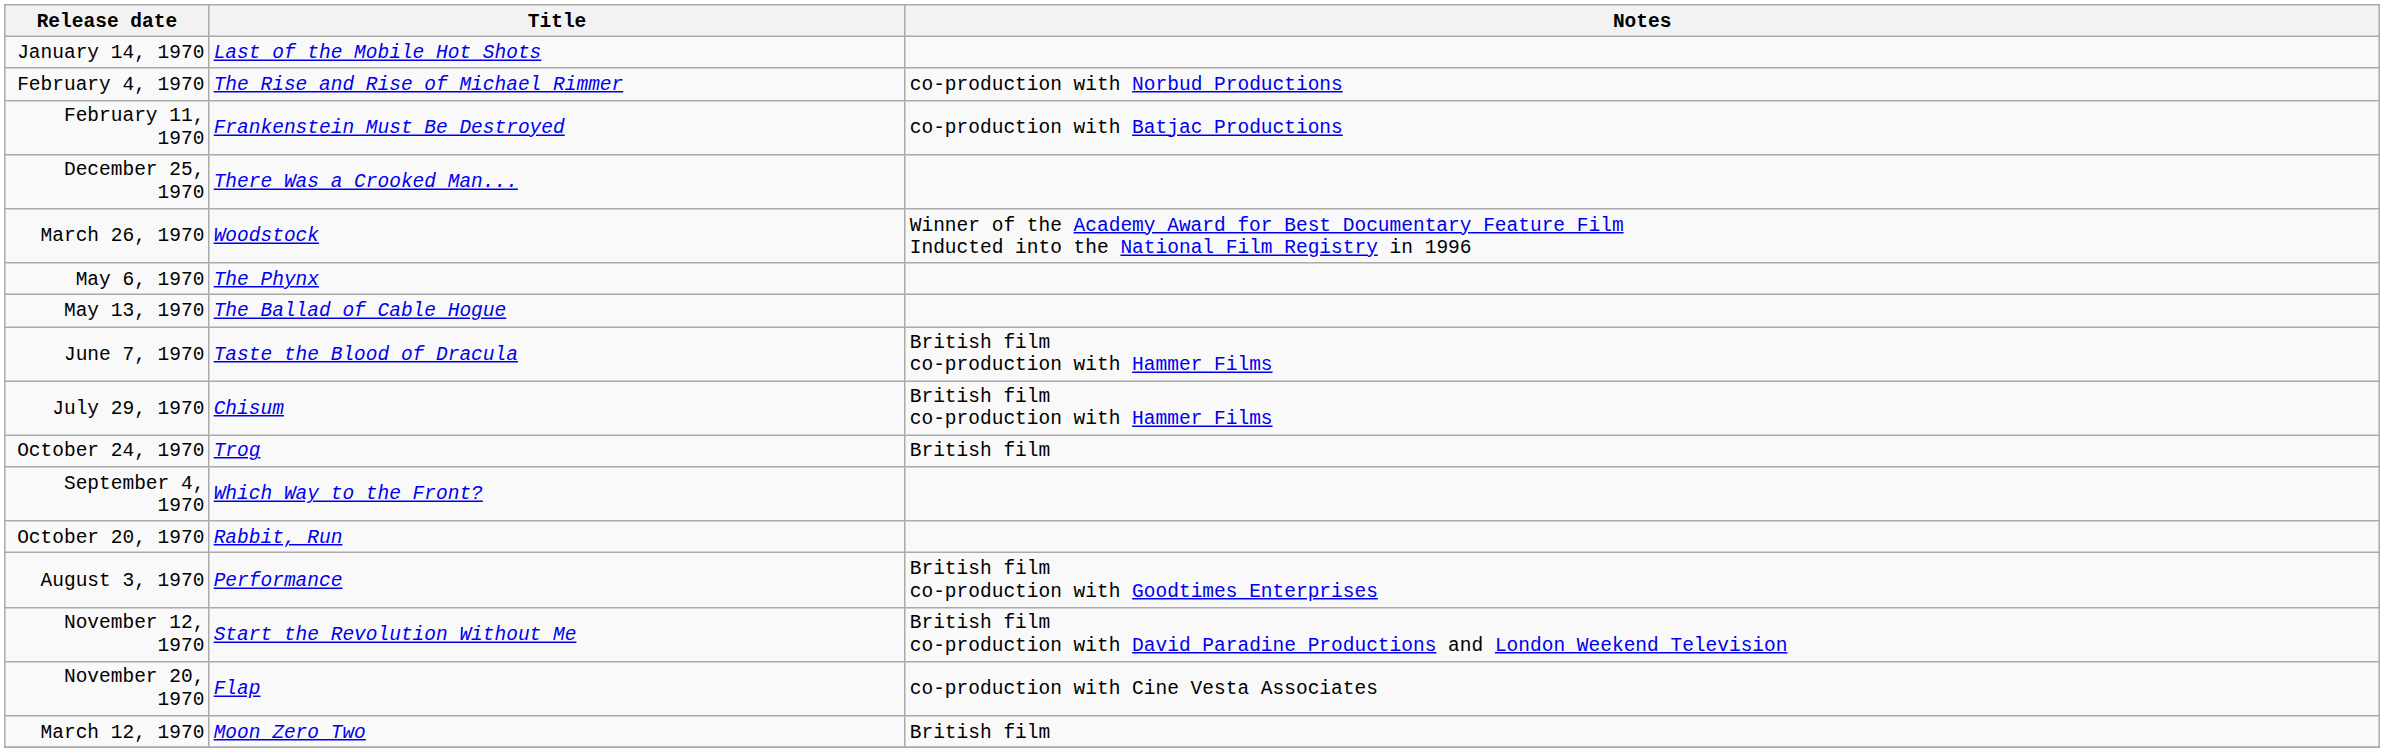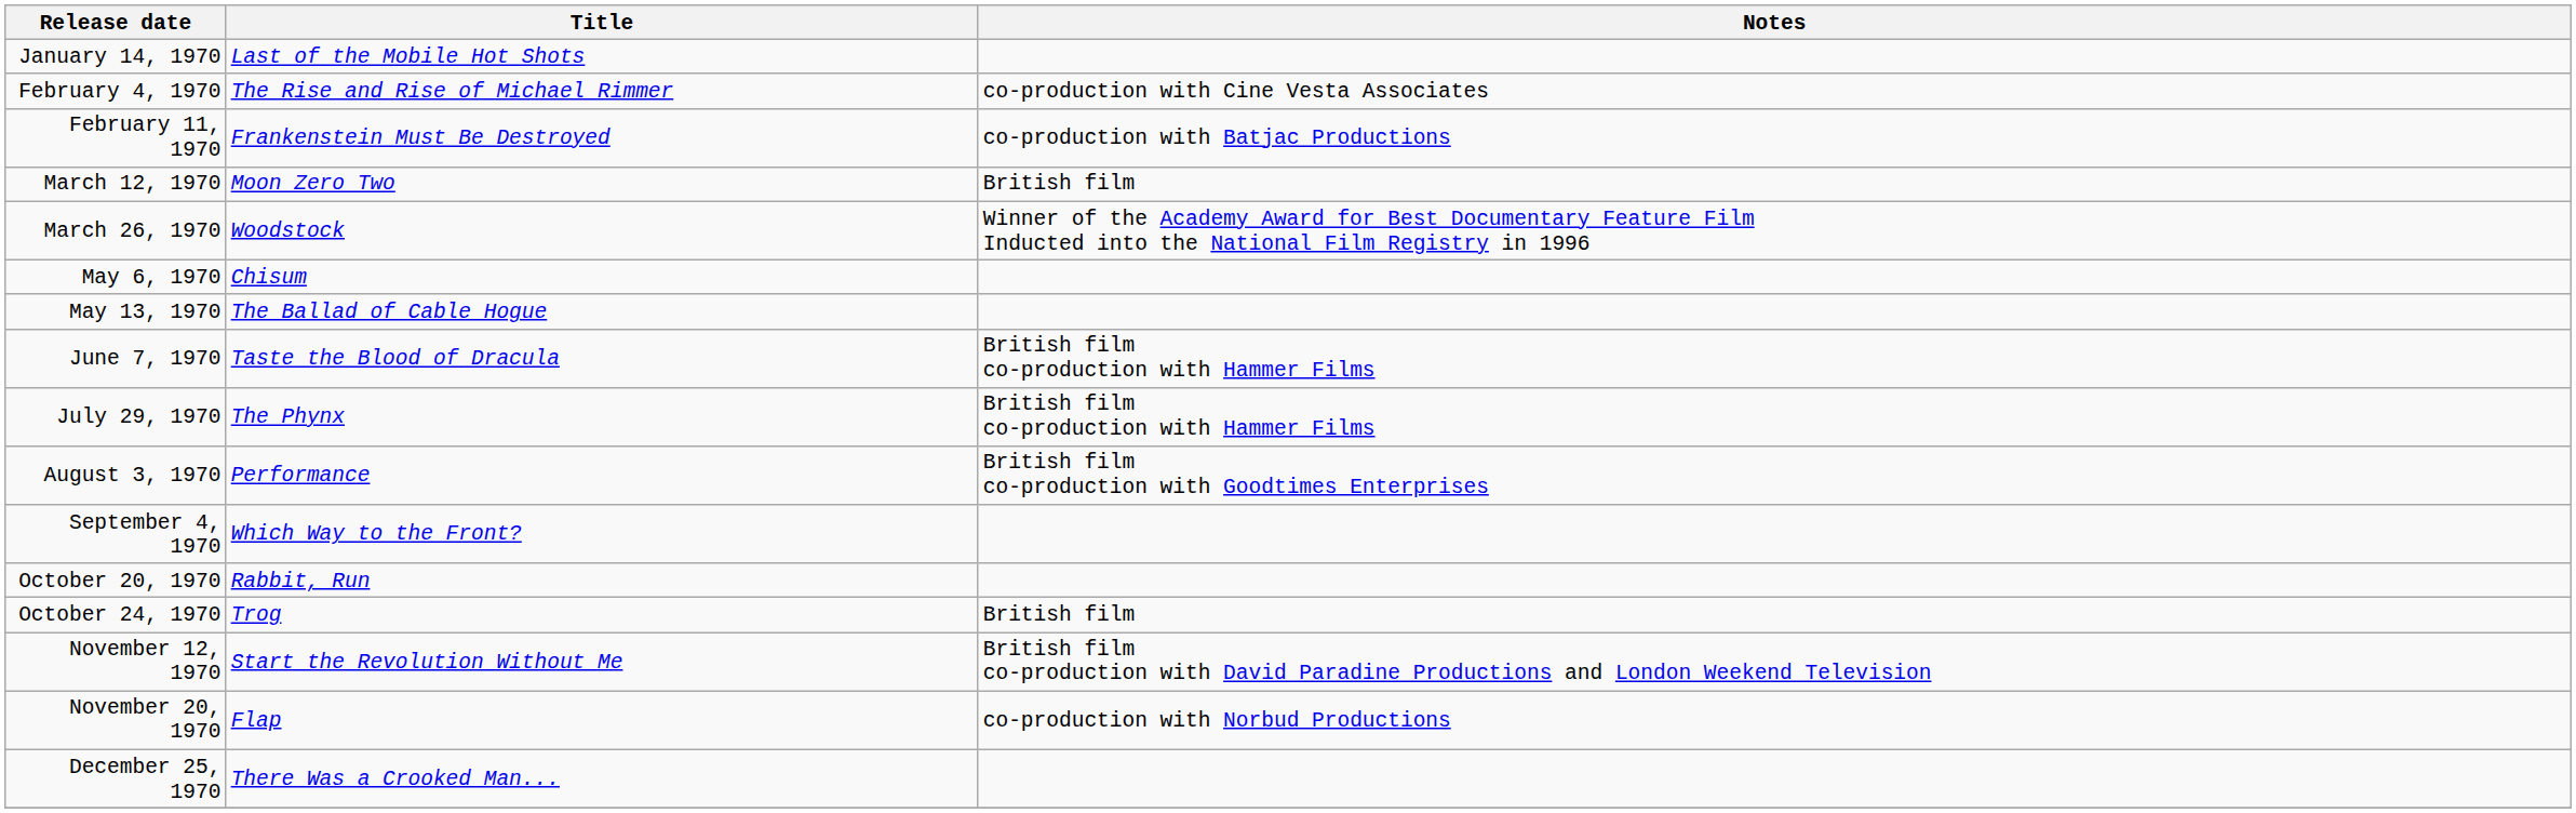February 4, 1970 | Notes: co-production with Norbud Productions -> co-production with Cine Vesta Associates
rows swapped: March 12, 1970 <-> December 25, 1970
May 6, 1970 | Title: The Phynx -> Chisum
July 29, 1970 | Title: Chisum -> The Phynx
rows swapped: August 3, 1970 <-> October 24, 1970
November 20, 1970 | Notes: co-production with Cine Vesta Associates -> co-production with Norbud Productions
